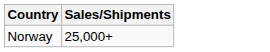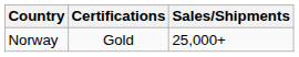+ column: Certifications | Gold
